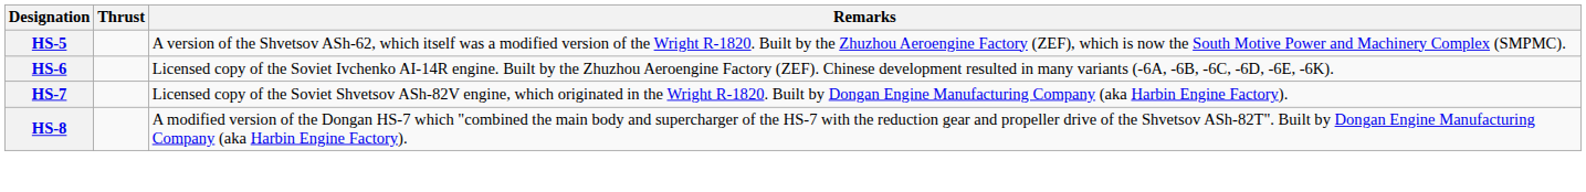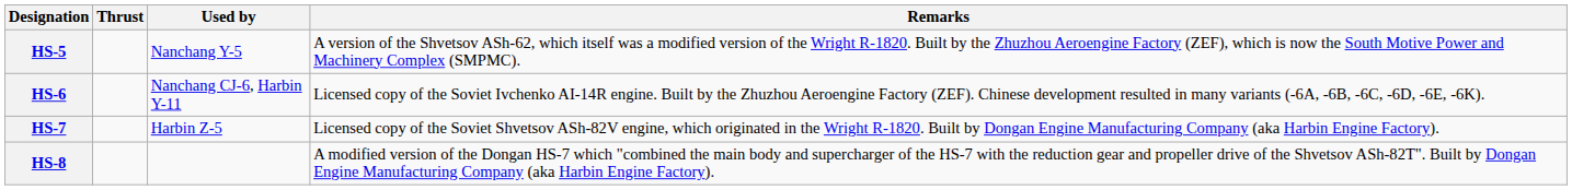+ column: Used by | Nanchang Y-5 | Nanchang CJ-6, Harbin Y-11 | Harbin Z-5
